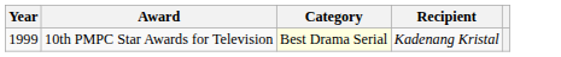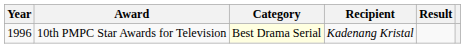+ column: Result
10th PMPC Star Awards for Television | Year: 1999 -> 1996
